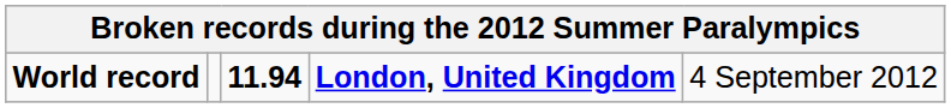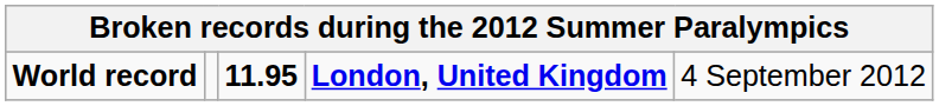World record | column 3: 11.94 -> 11.95
